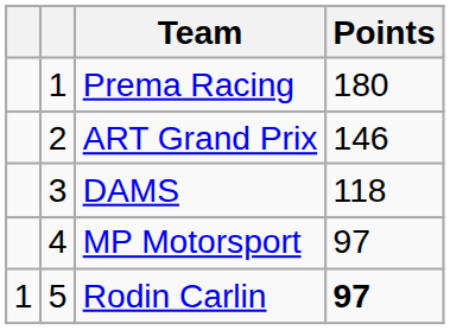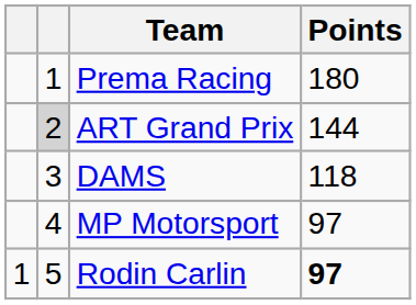ART Grand Prix | column 2: no background -> lightgrey background
ART Grand Prix | Points: 146 -> 144
